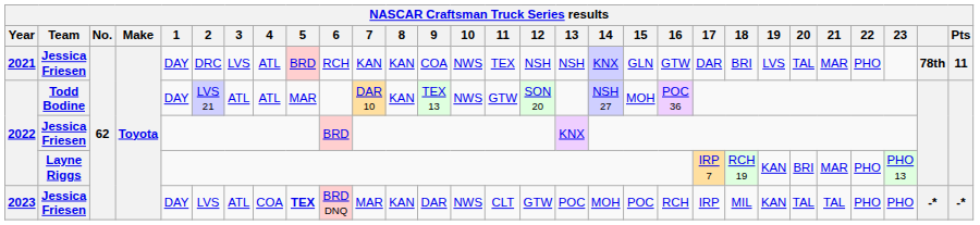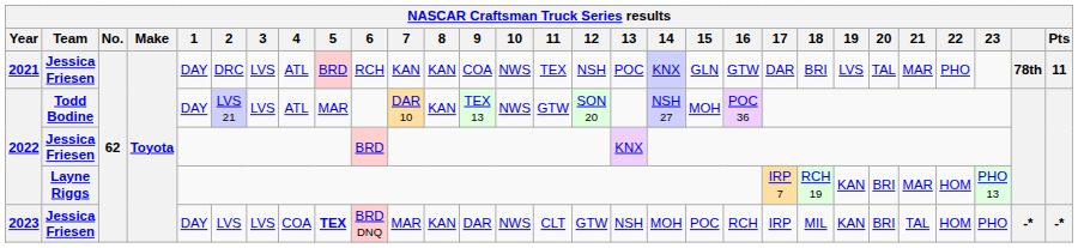2021 | 13: NSH -> POC
2022 / Todd Bodine | 3: ATL -> LVS
2022 / Layne Riggs | 22: PHO -> HOM
2023 | 3: ATL -> LVS
2023 | 13: POC -> NSH
2023 | 20: TAL -> BRI
2023 | 22: PHO -> HOM
